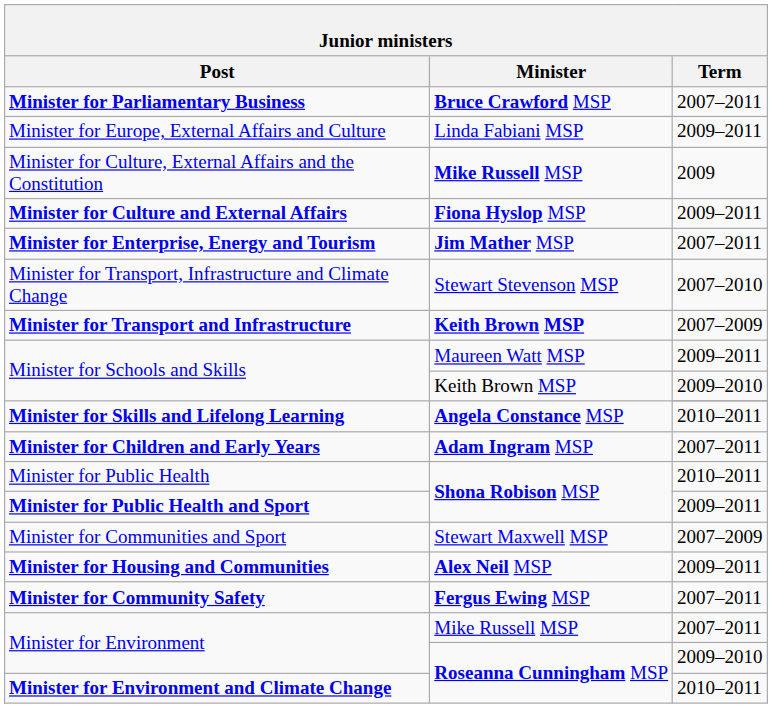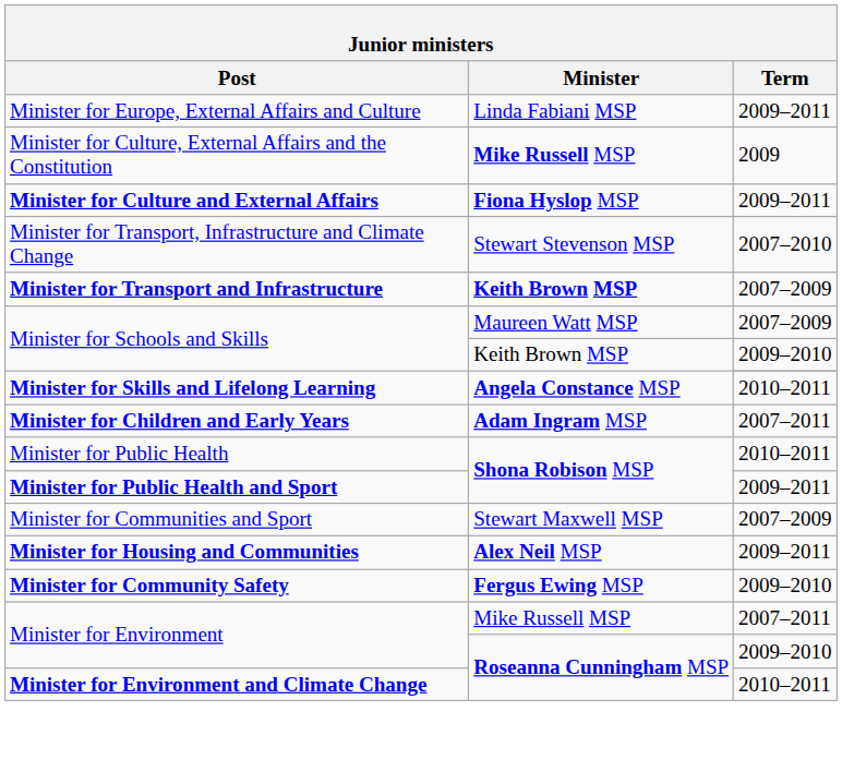- row: Minister for Parliamentary Business | Bruce Crawford MSP | 2007–2011
- row: Minister for Enterprise, Energy and Tourism | Jim Mather MSP | 2007–2011
Minister for Schools and Skills / Maureen Watt MSP | Term: 2009–2011 -> 2007–2009
Minister for Community Safety | Term: 2007–2011 -> 2009–2010
